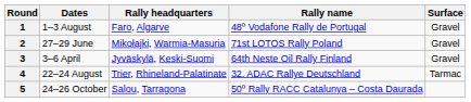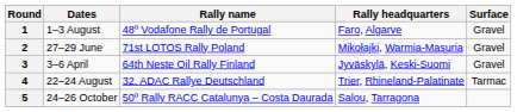columns swapped: Rally name <-> Rally headquarters
